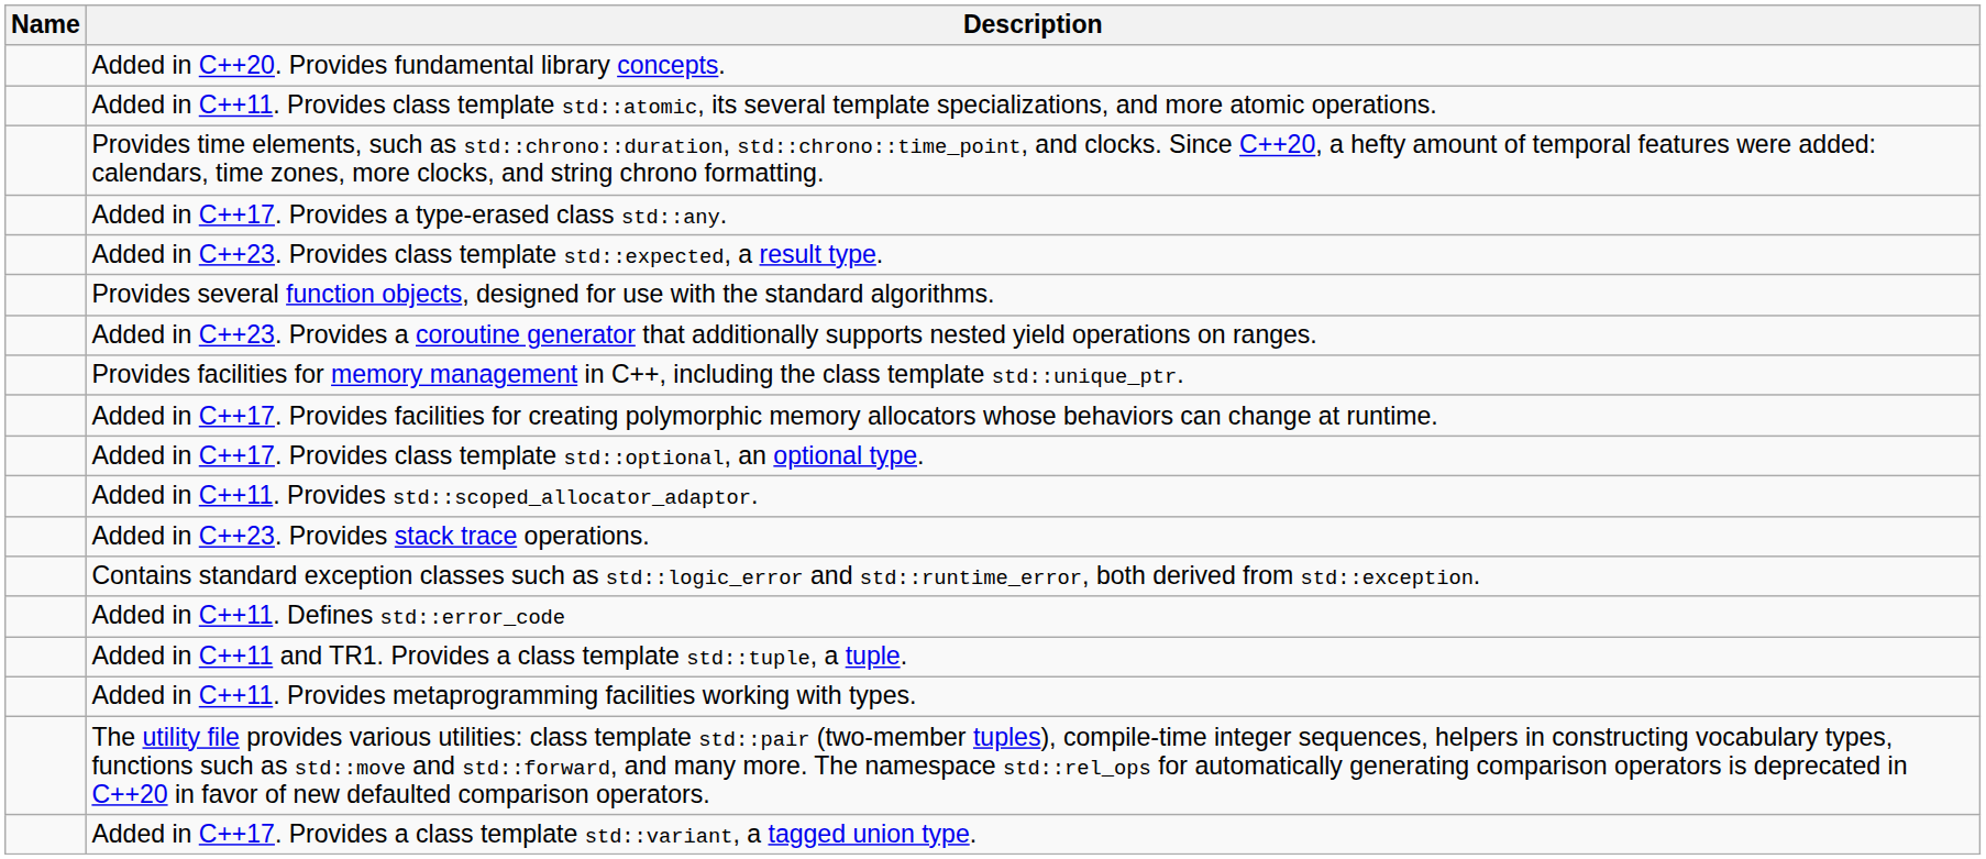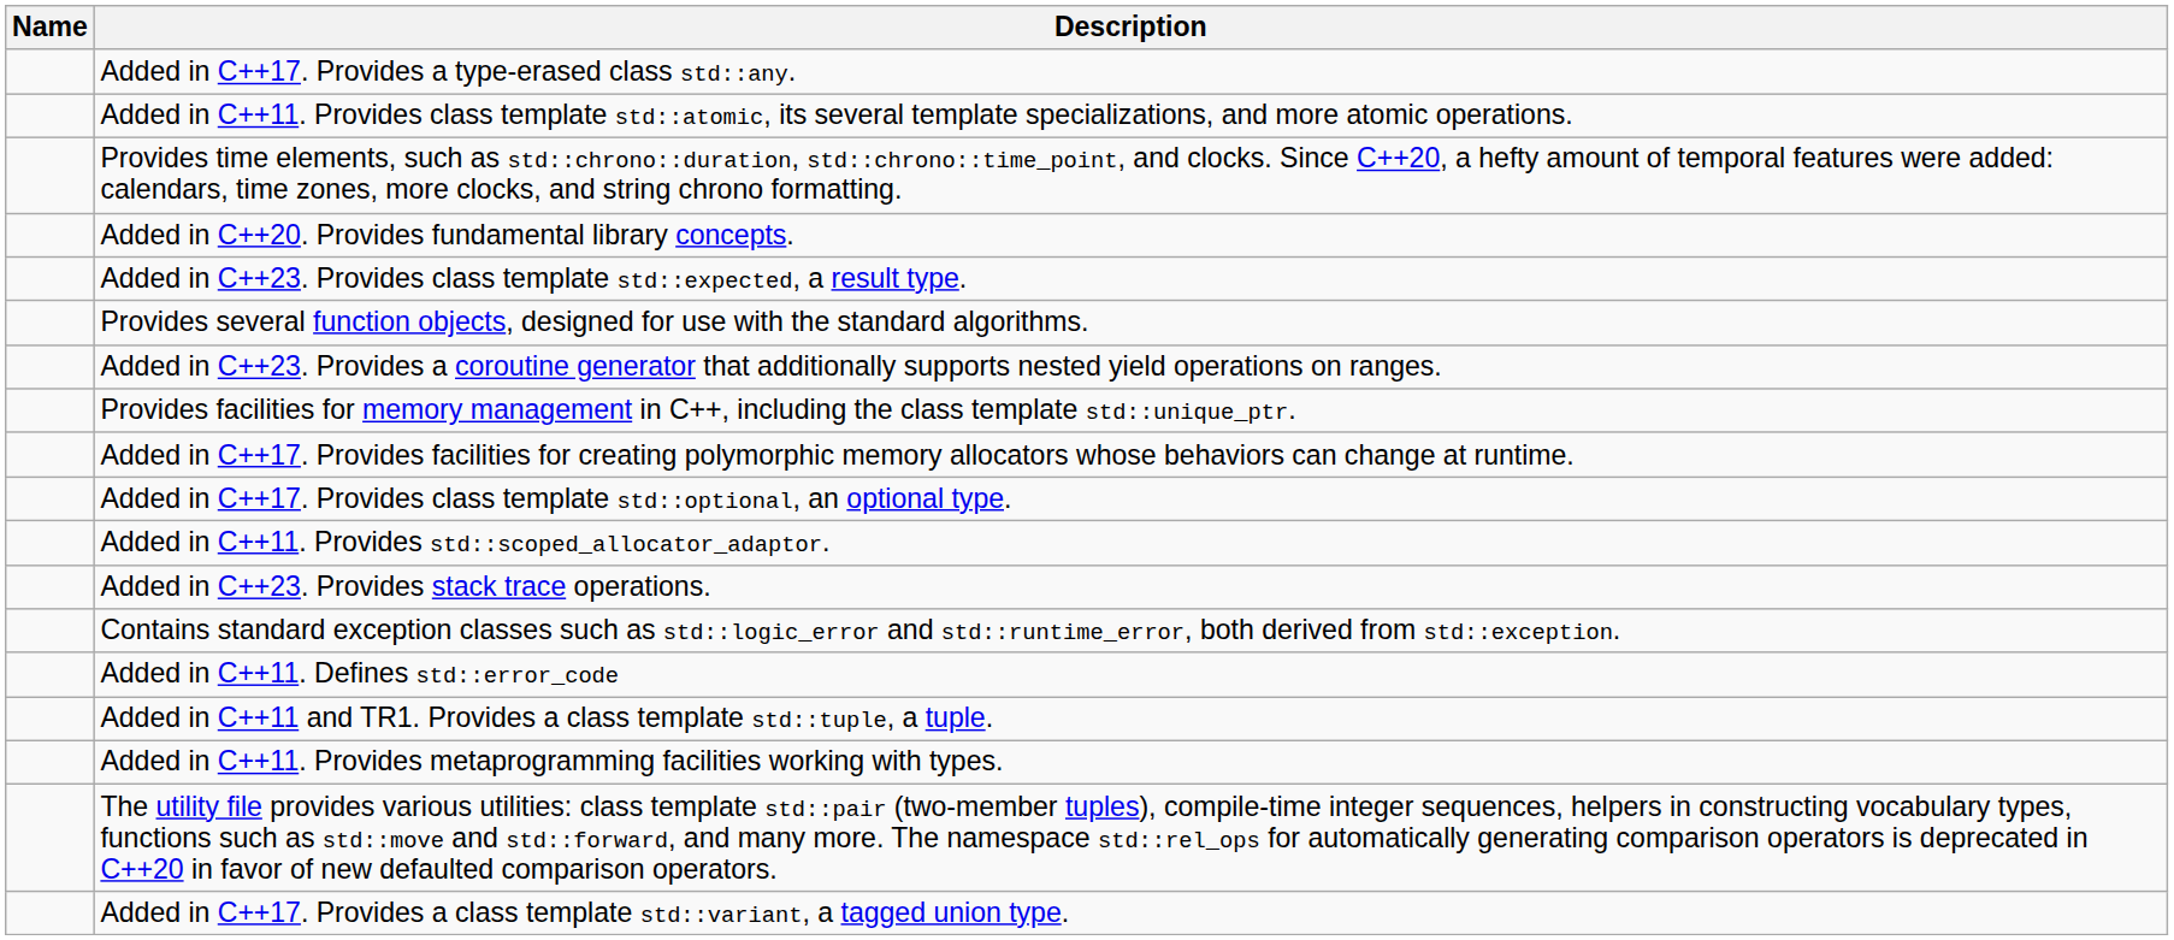rows swapped: Added in C++17. Provides a type-erased class std::any. <-> Added in C++20. Provides fundamental library concepts.
